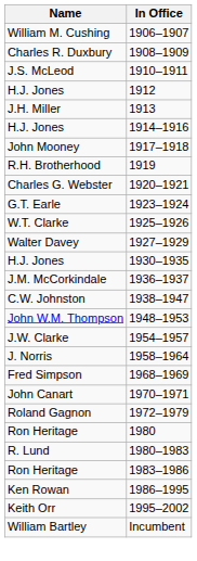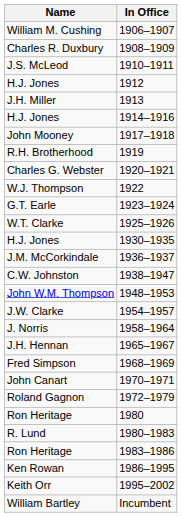+ row: W.J. Thompson | 1922
- row: Walter Davey | 1927–1929
+ row: J.H. Hennan | 1965–1967
